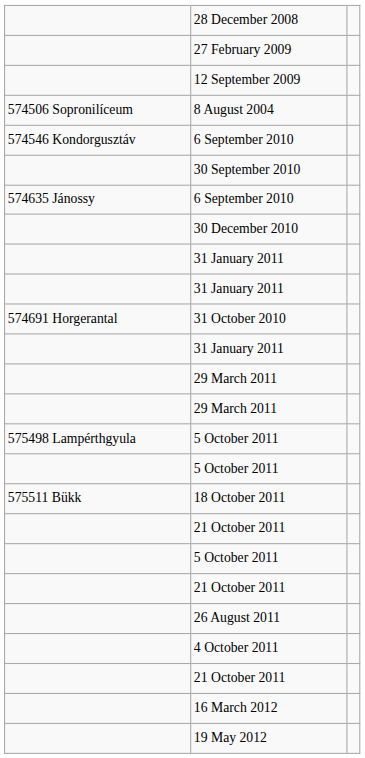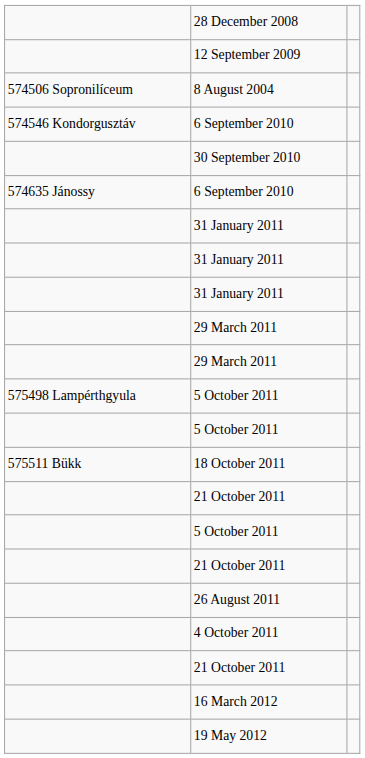- row: 27 February 2009
- row: 30 December 2010
- row: 574691 Horgerantal | 31 October 2010
